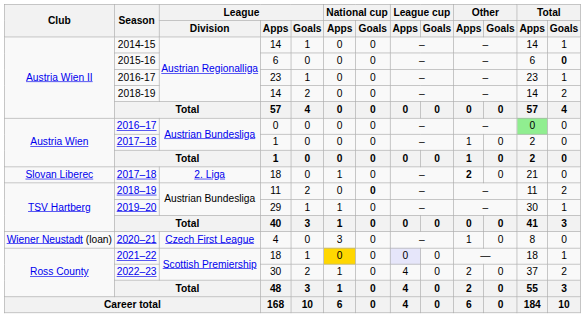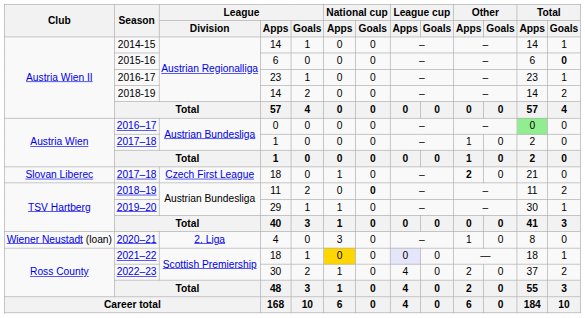2017–18 / 18 | League / Division: 2. Liga -> Czech First League
2020–21 | League / Division: Czech First League -> 2. Liga
